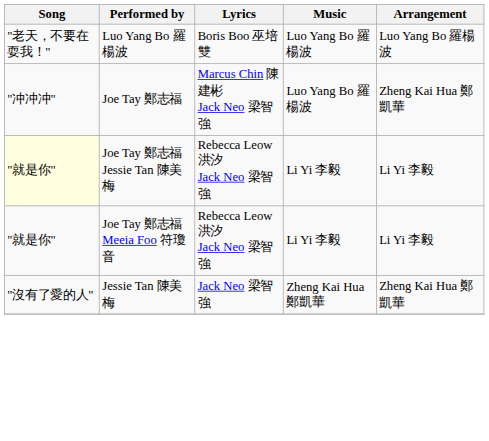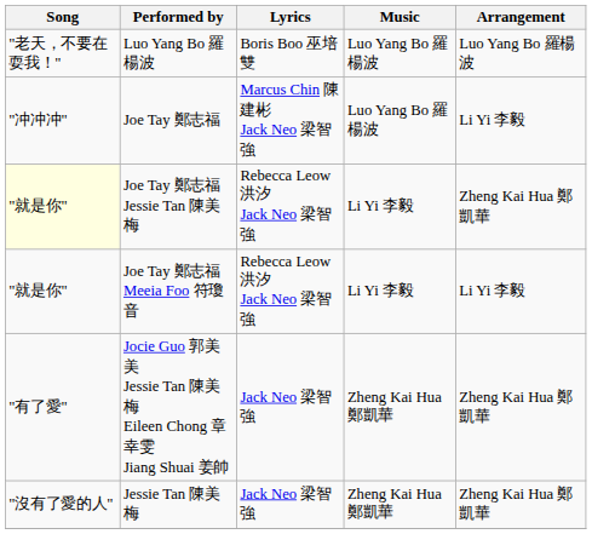Joe Tay 鄭志福 | Arrangement: Zheng Kai Hua 鄭凱華 -> Li Yi 李毅
Joe Tay 鄭志福 Jessie Tan 陳美梅 | Arrangement: Li Yi 李毅 -> Zheng Kai Hua 鄭凱華
+ row: "有了愛" | Jocie Guo 郭美美 Jessie Tan 陳美梅 Eileen Chong 章幸雯 Jiang Shuai 姜帥 | Jack Neo 梁智強 | Zheng Kai Hua 鄭凱華 | Zheng Kai Hua 鄭凱華
